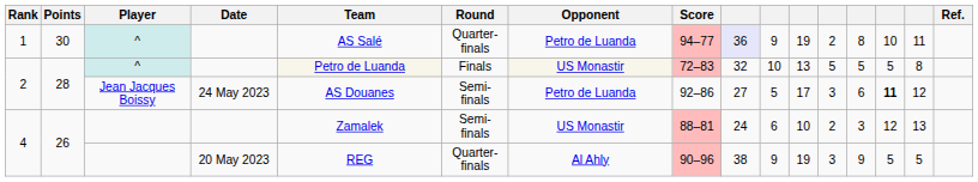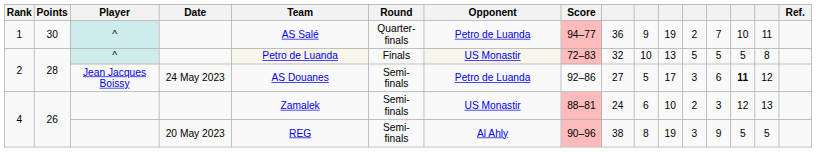1 | column 9: lavender background -> no background
1 | column 13: 8 -> 7
4 / 20 May 2023 | Round: Quarter-finals -> Semi-finals
4 / 20 May 2023 | column 10: 9 -> 8
